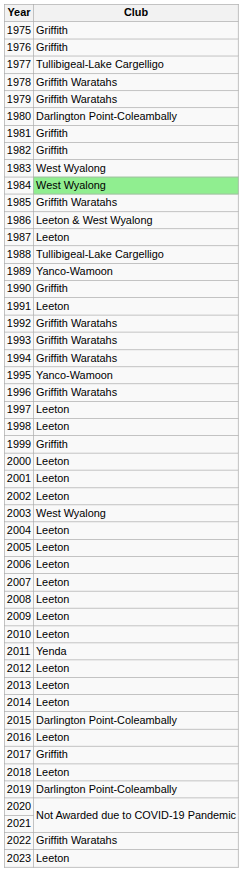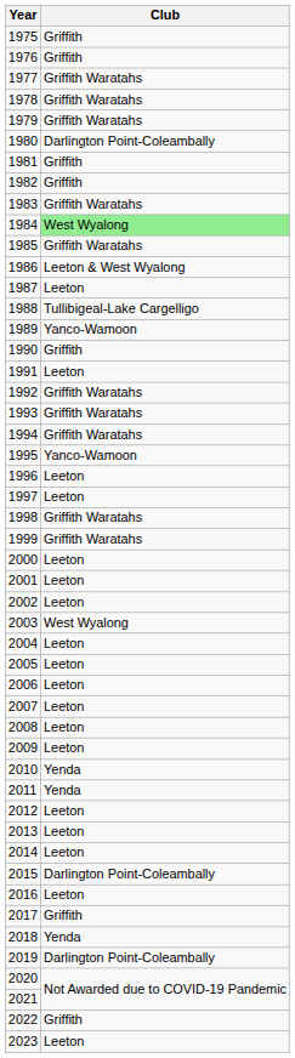1977 | Club: Tullibigeal-Lake Cargelligo -> Griffith Waratahs
1983 | Club: West Wyalong -> Griffith Waratahs
1996 | Club: Griffith Waratahs -> Leeton
1998 | Club: Leeton -> Griffith Waratahs
1999 | Club: Griffith -> Griffith Waratahs
2010 | Club: Leeton -> Yenda
2018 | Club: Leeton -> Yenda
2022 | Club: Griffith Waratahs -> Griffith
